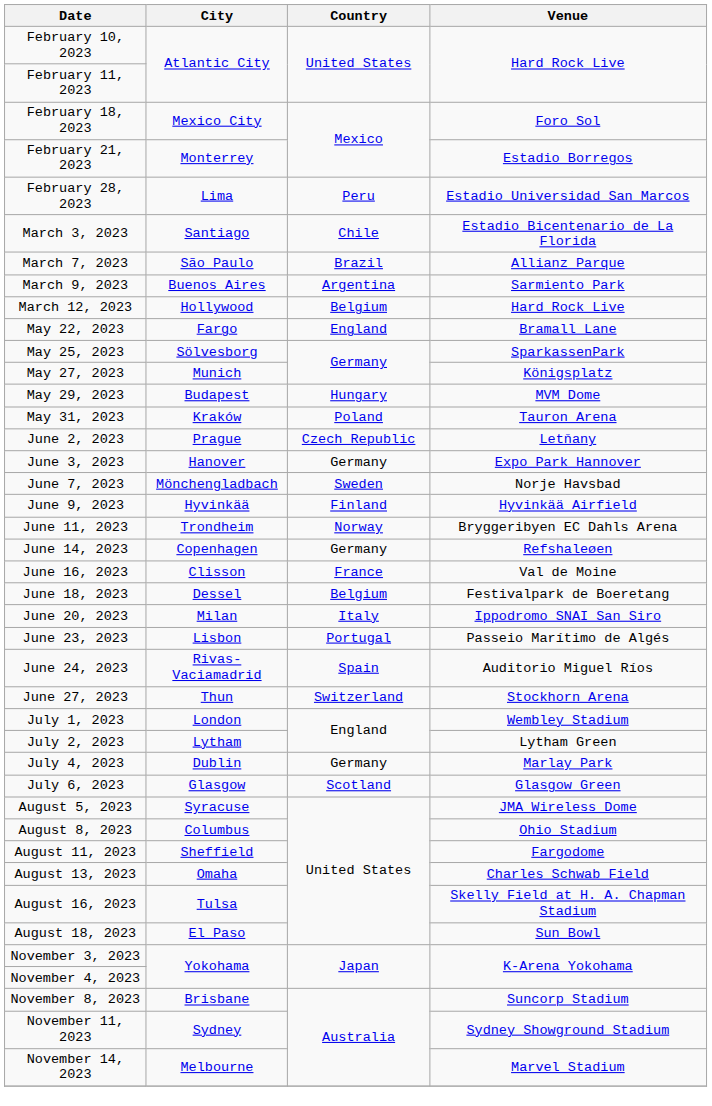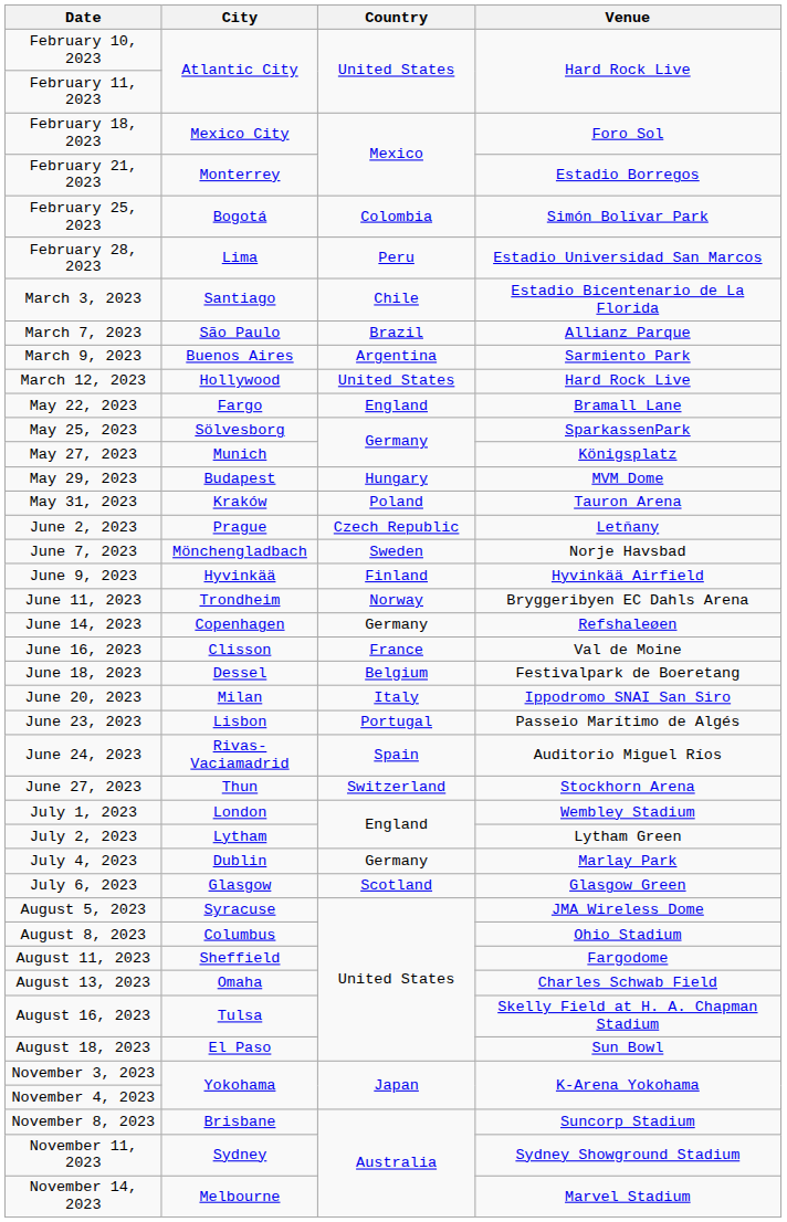+ row: February 25, 2023 | Bogotá | Colombia | Simón Bolívar Park
March 12, 2023 | Country: Belgium -> United States
- row: June 3, 2023 | Hanover | Germany | Expo Park Hannover
